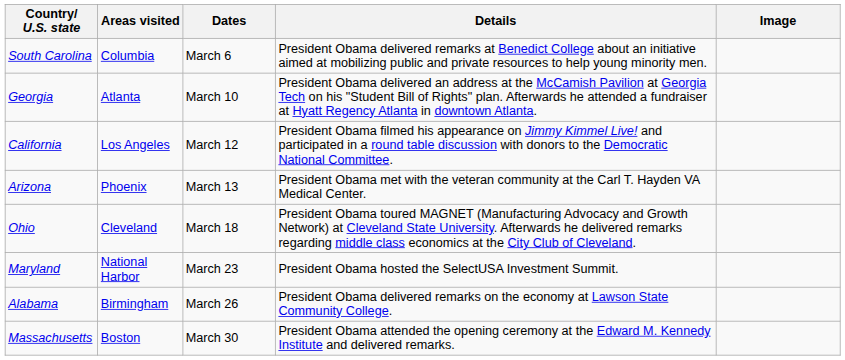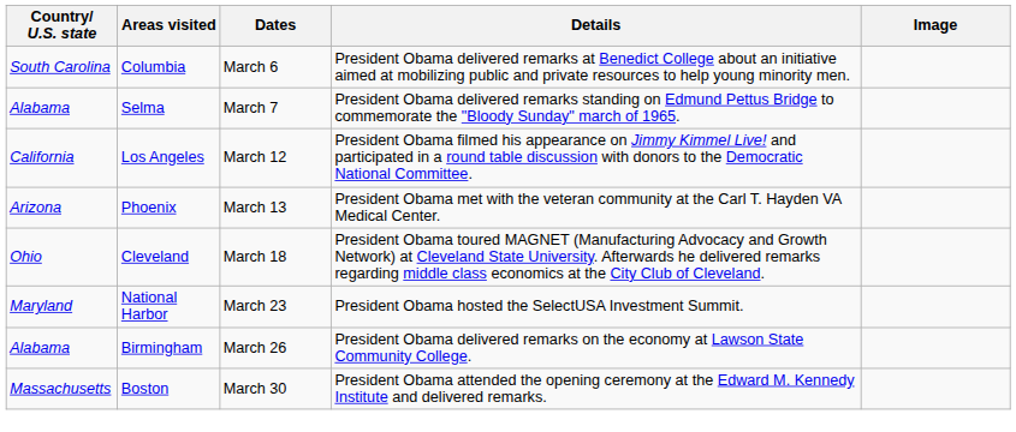+ row: Alabama | Selma | March 7 | President Obama delivered remarks standing on Edmund Pettus Bridge to commemorate the "Bloody Sunday" march of 1965.
- row: Georgia | Atlanta | March 10 | President Obama delivered an address at the McCamish Pavilion at Georgia Tech on his "Student Bill of Rights" plan. Afterwards he attended a fundraiser at Hyatt Regency Atlanta in downtown Atlanta.
